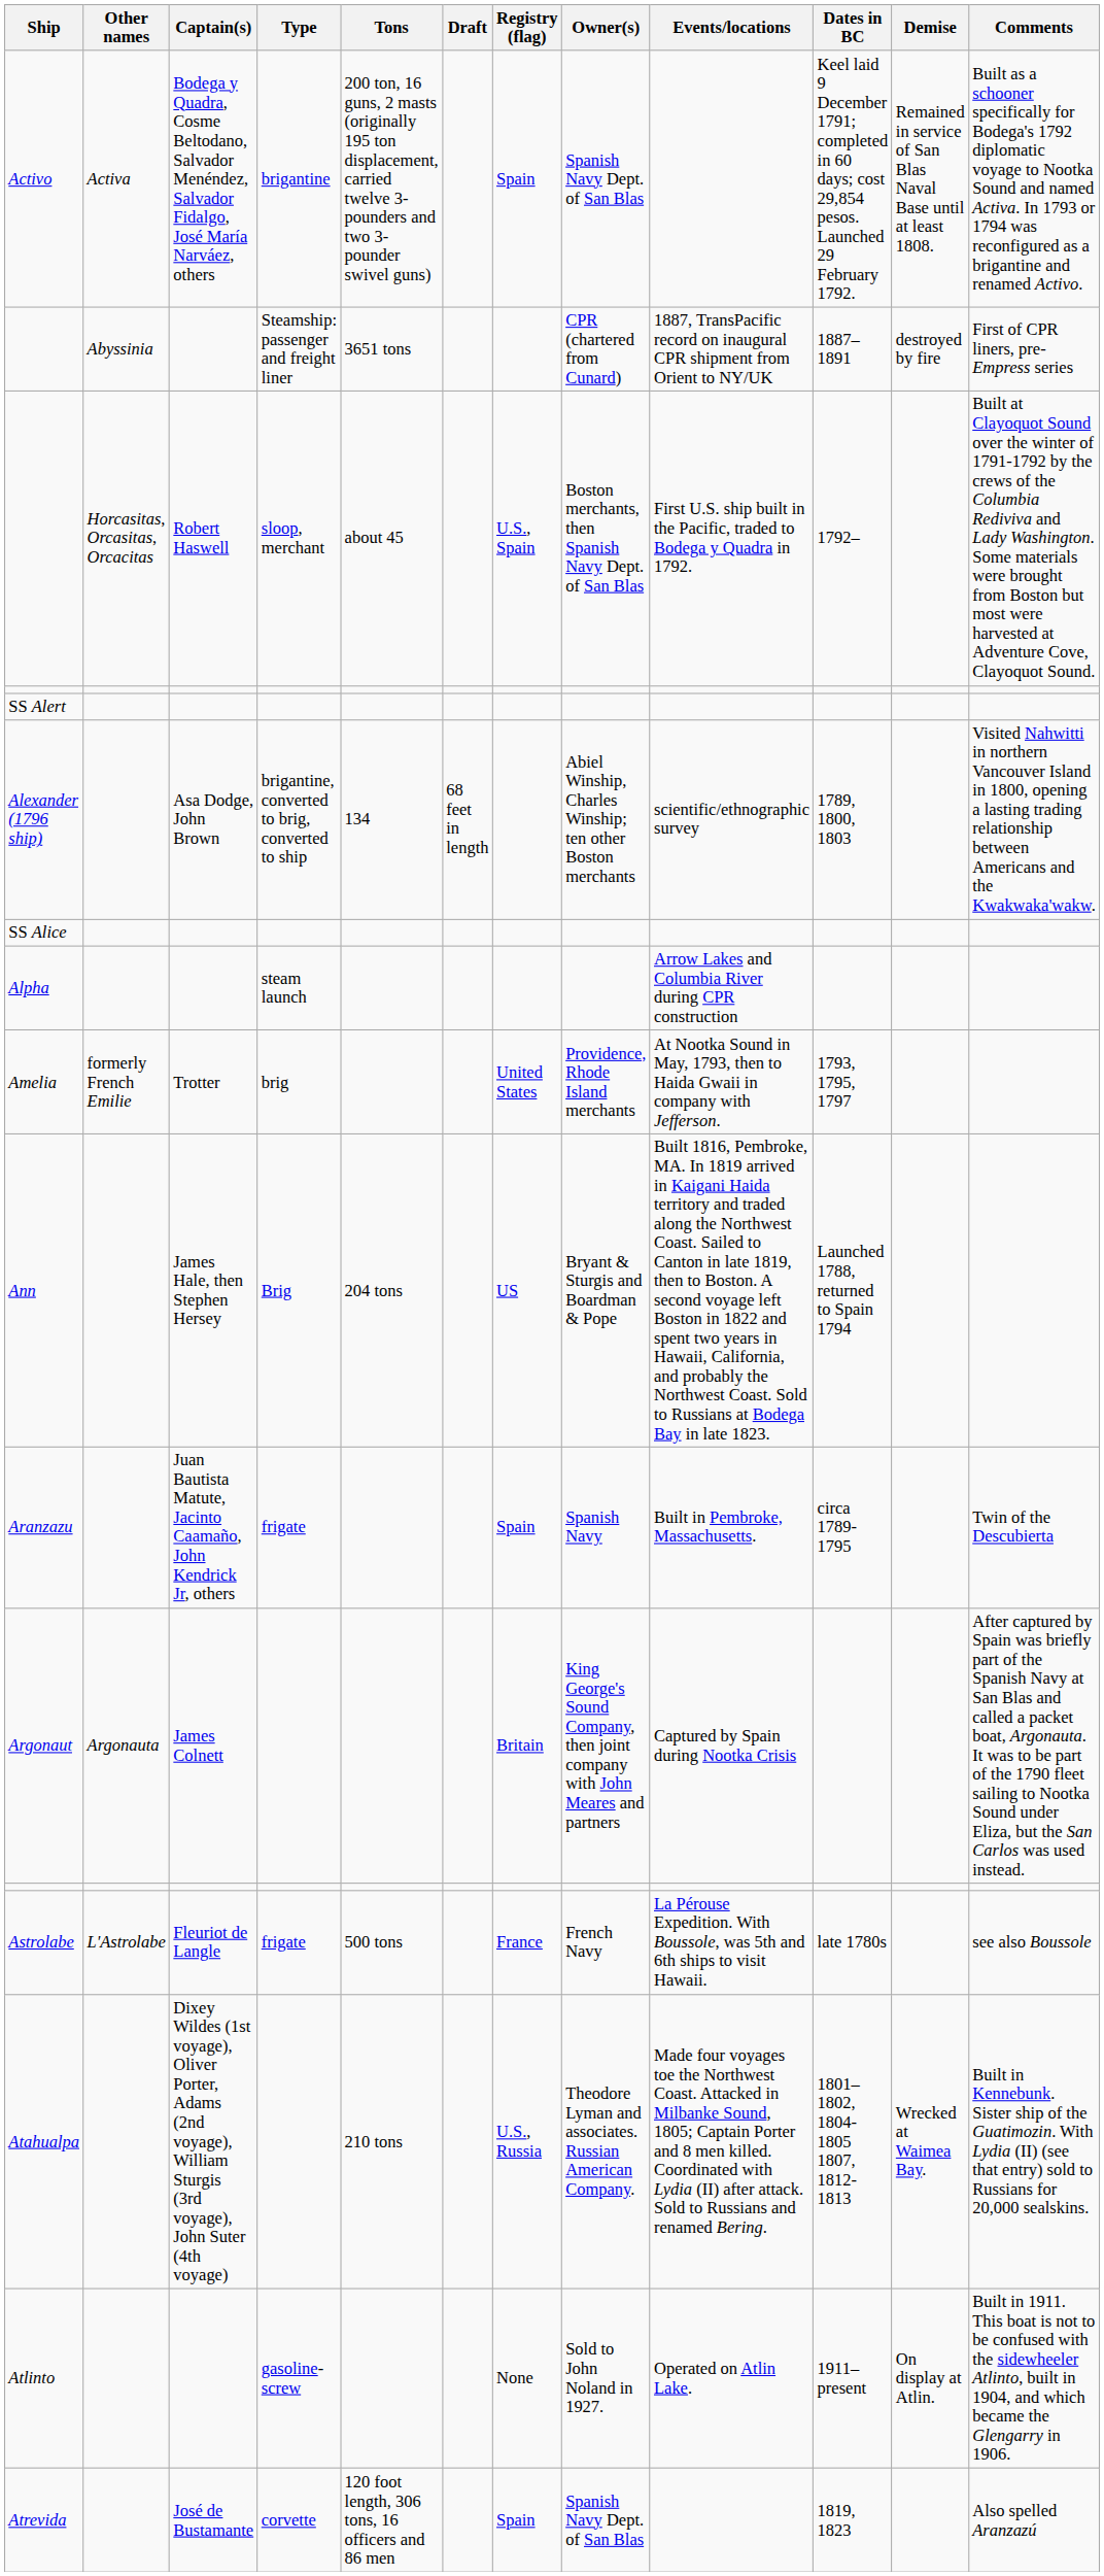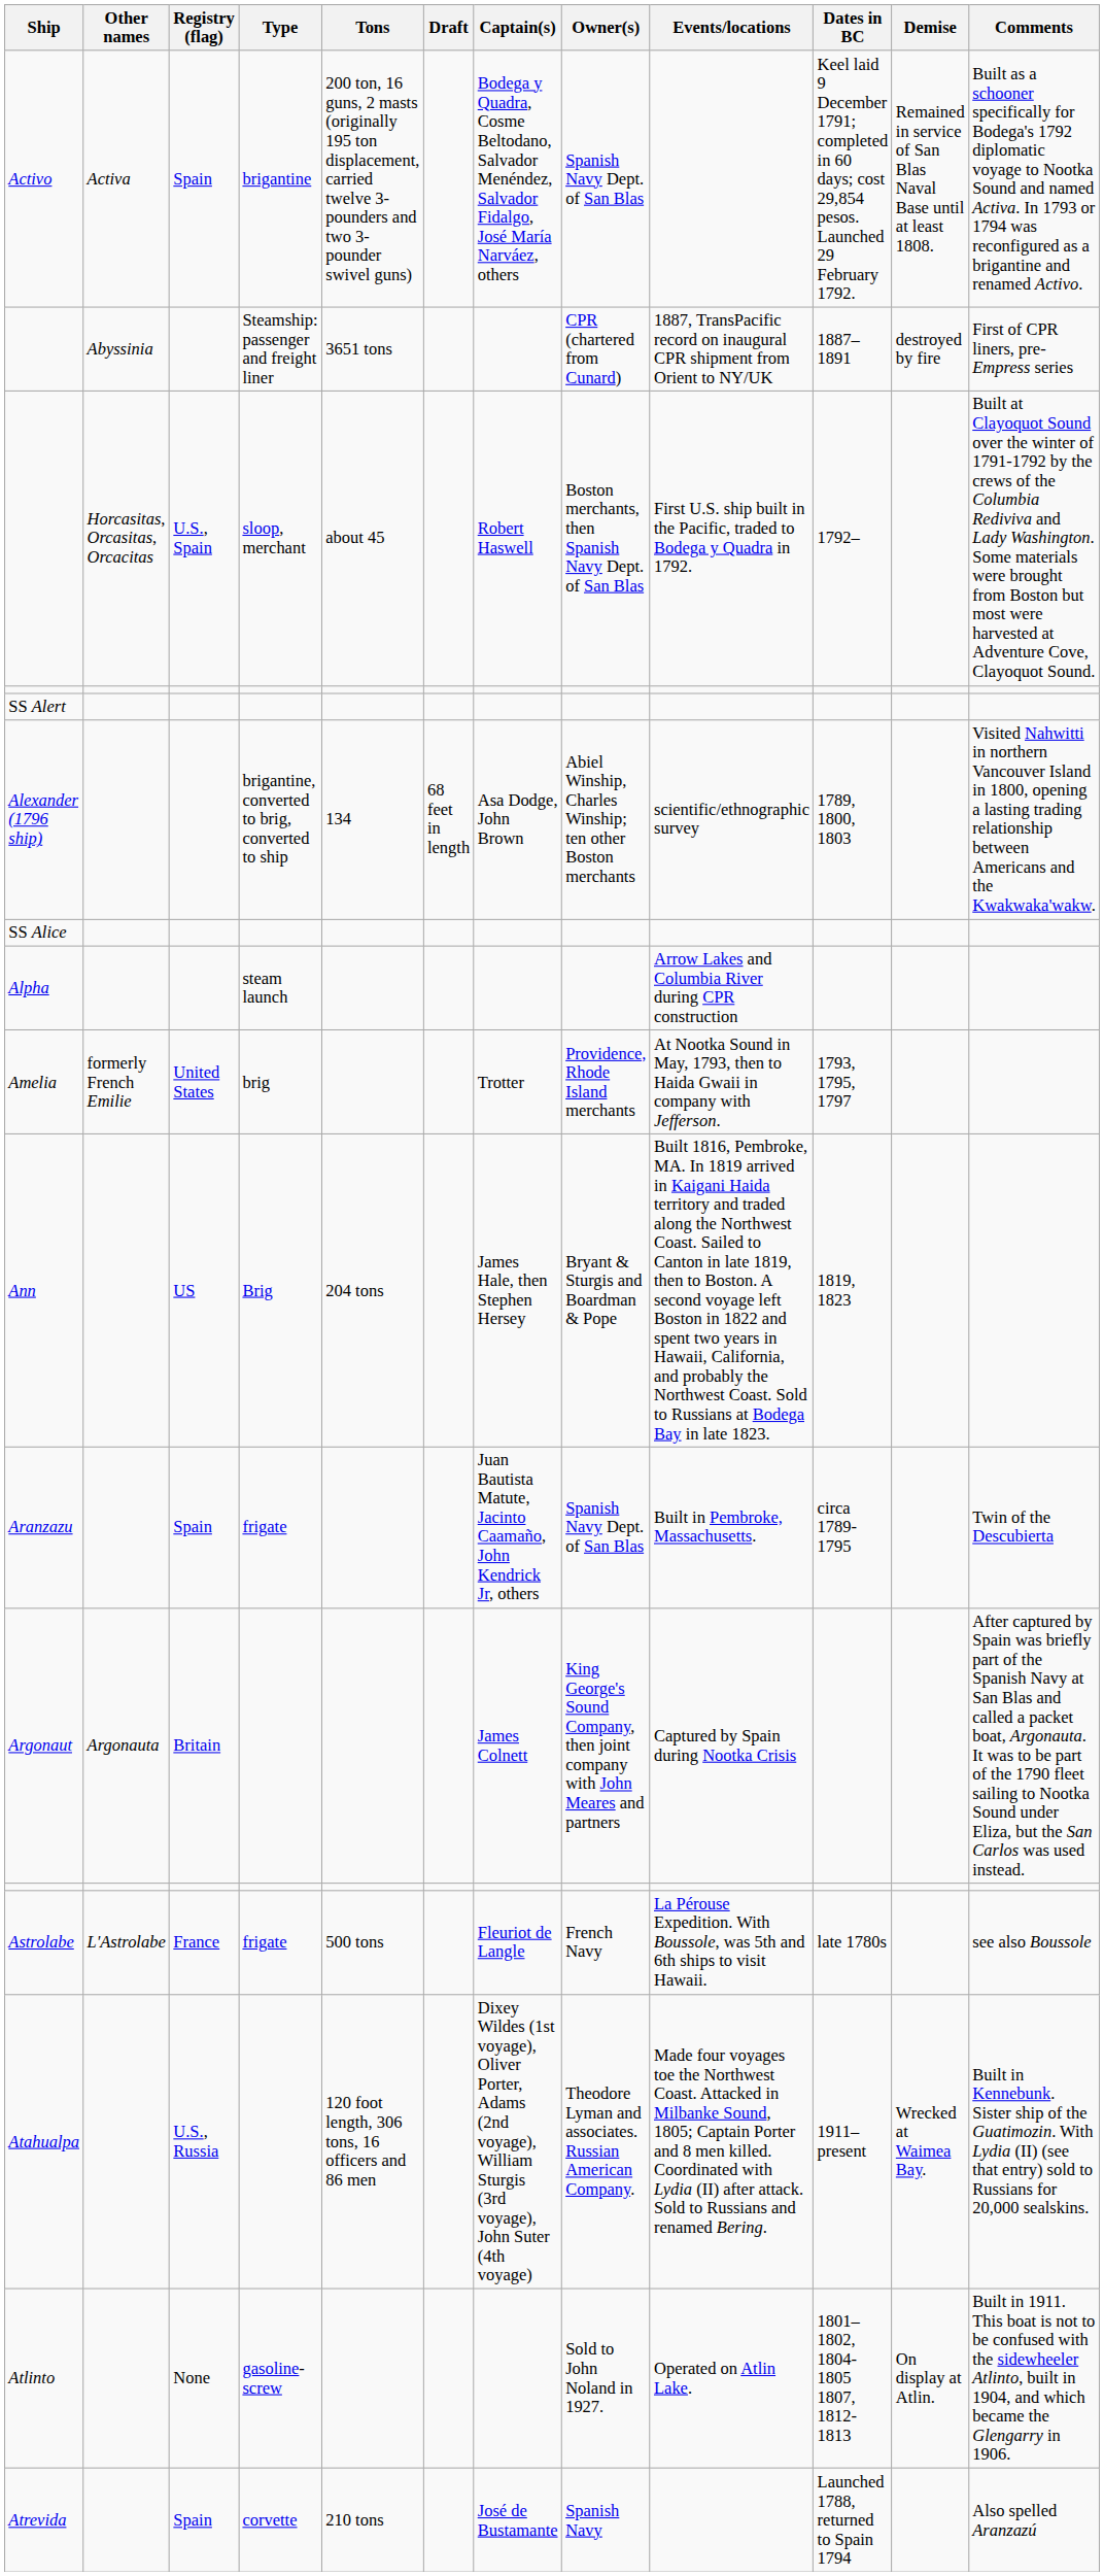columns swapped: Captain(s) <-> Registry (flag)
Ann | Dates in BC: Launched 1788, returned to Spain 1794 -> 1819, 1823
Aranzazu | Owner(s): Spanish Navy -> Spanish Navy Dept. of San Blas
Atahualpa | Tons: 210 tons -> 120 foot length, 306 tons, 16 officers and 86 men
Atahualpa | Dates in BC: 1801–1802, 1804-1805 1807, 1812-1813 -> 1911–present
Atlinto | Dates in BC: 1911–present -> 1801–1802, 1804-1805 1807, 1812-1813
Atrevida | Tons: 120 foot length, 306 tons, 16 officers and 86 men -> 210 tons
Atrevida | Owner(s): Spanish Navy Dept. of San Blas -> Spanish Navy
Atrevida | Dates in BC: 1819, 1823 -> Launched 1788, returned to Spain 1794
